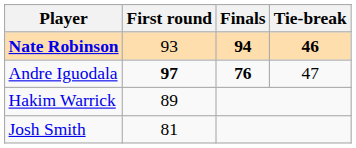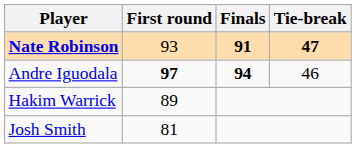Nate Robinson | Finals: 94 -> 91
Nate Robinson | Tie-break: 46 -> 47
Andre Iguodala | Finals: 76 -> 94
Andre Iguodala | Tie-break: 47 -> 46
